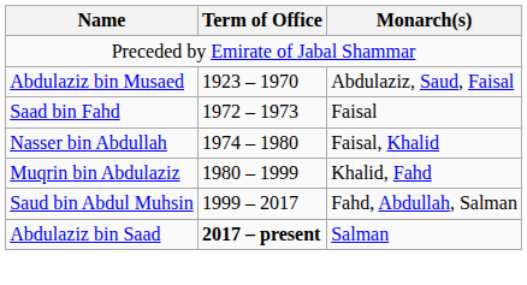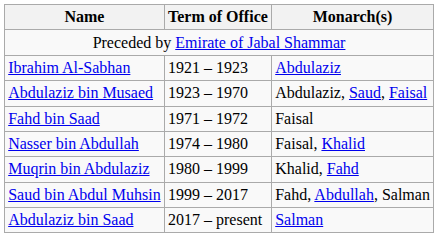+ row: Ibrahim Al-Sabhan | 1921 – 1923 | Abdulaziz
+ row: Fahd bin Saad | 1971 – 1972 | Faisal
- row: Saad bin Fahd | 1972 – 1973 | Faisal
Abdulaziz bin Saad | Term of Office: bold -> normal
